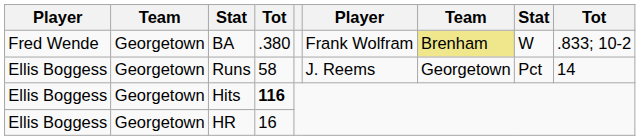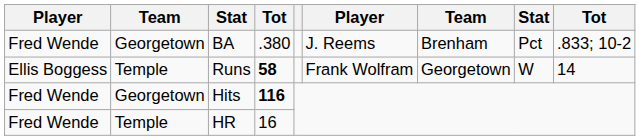BA | column 6: Frank Wolfram -> J. Reems
BA | column 7: khaki background -> no background
BA | column 8: W -> Pct
Runs | column 2: Georgetown -> Temple
Runs | column 4: normal -> bold
Runs | column 6: J. Reems -> Frank Wolfram
Runs | column 8: Pct -> W
Hits | column 1: Ellis Boggess -> Fred Wende
HR | column 1: Ellis Boggess -> Fred Wende
HR | column 2: Georgetown -> Temple
